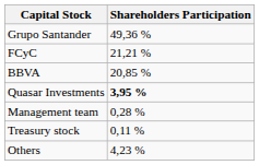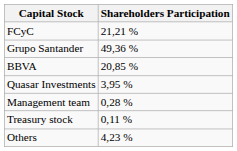rows swapped: Grupo Santander <-> FCyC
Quasar Investments | Shareholders Participation: bold -> normal
